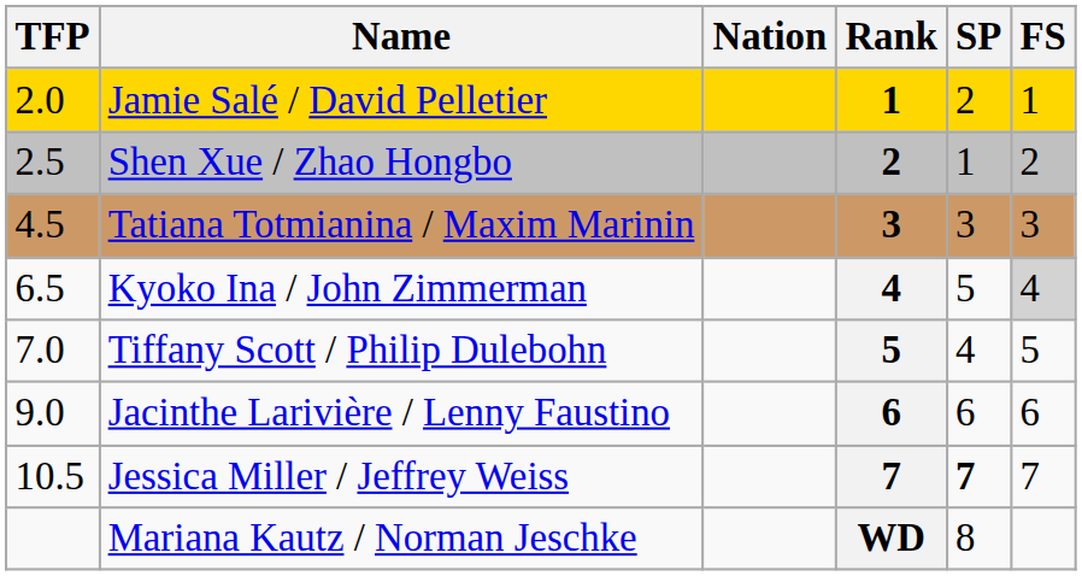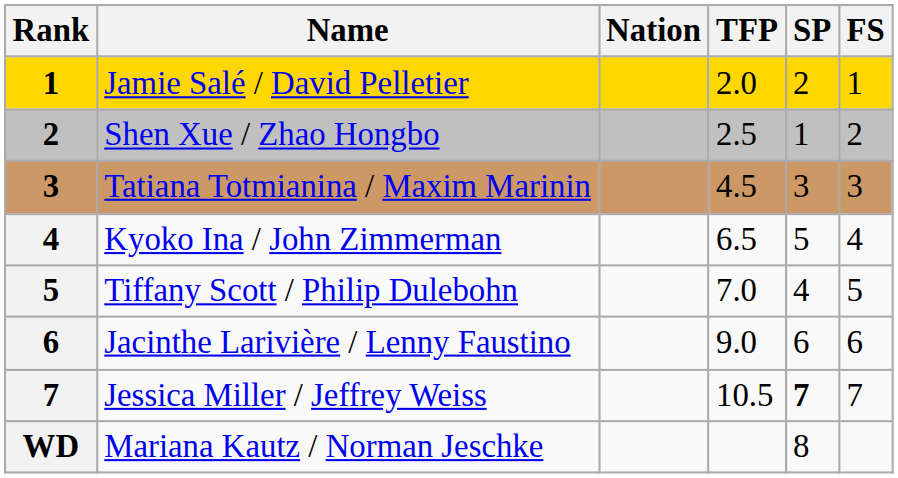columns swapped: Rank <-> TFP
Kyoko Ina / John Zimmerman | FS: lightgrey background -> no background
